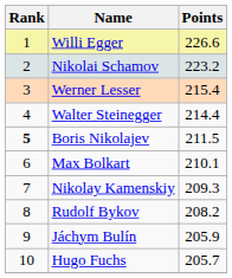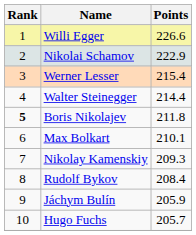Nikolai Schamov | Points: 223.2 -> 222.9
Boris Nikolajev | Points: 211.5 -> 211.8
Rudolf Bykov | Points: 208.2 -> 208.4
